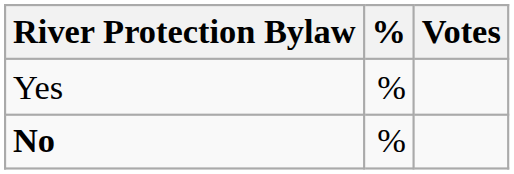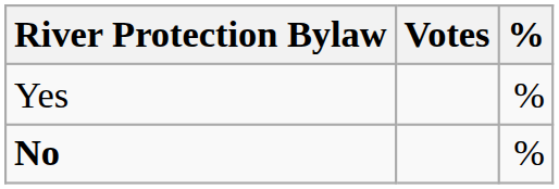columns swapped: Votes <-> %
